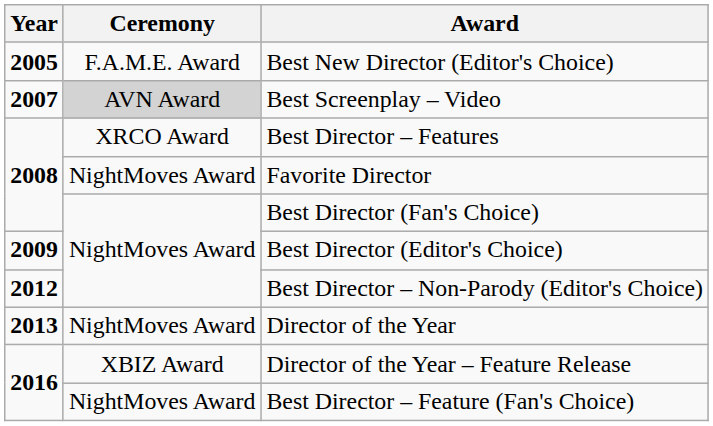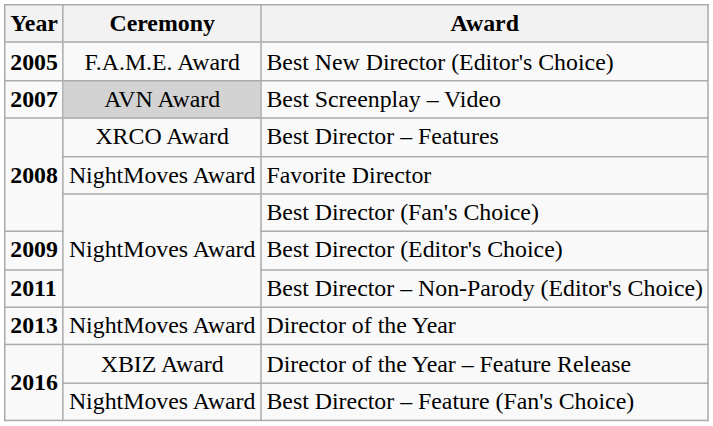Best Director – Non-Parody (Editor's Choice) | Year: 2012 -> 2011
